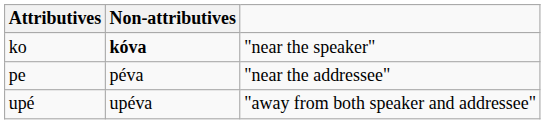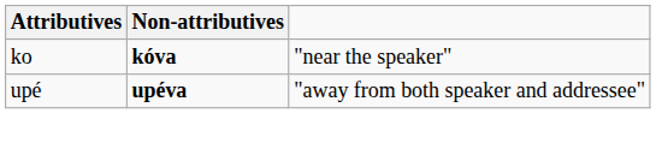- row: pe | péva | "near the addressee"
upé | Non-attributives: normal -> bold
